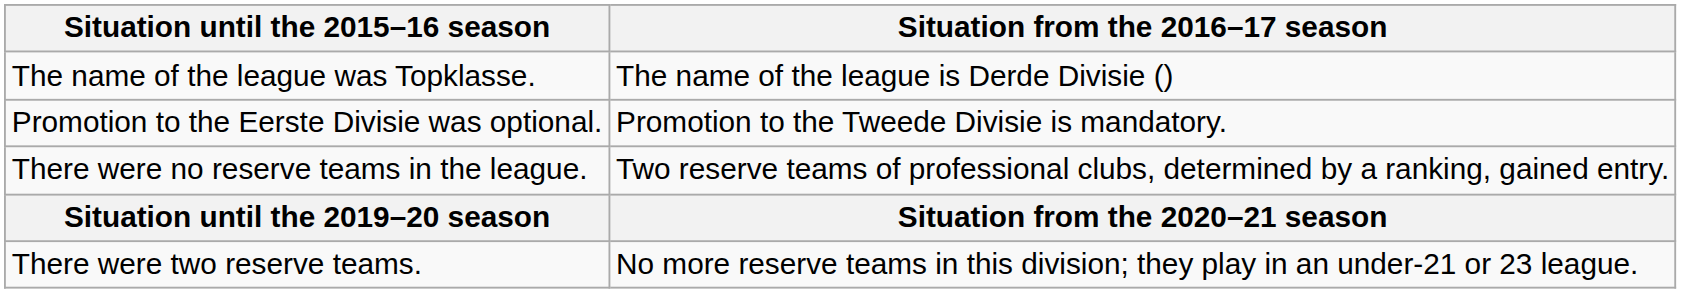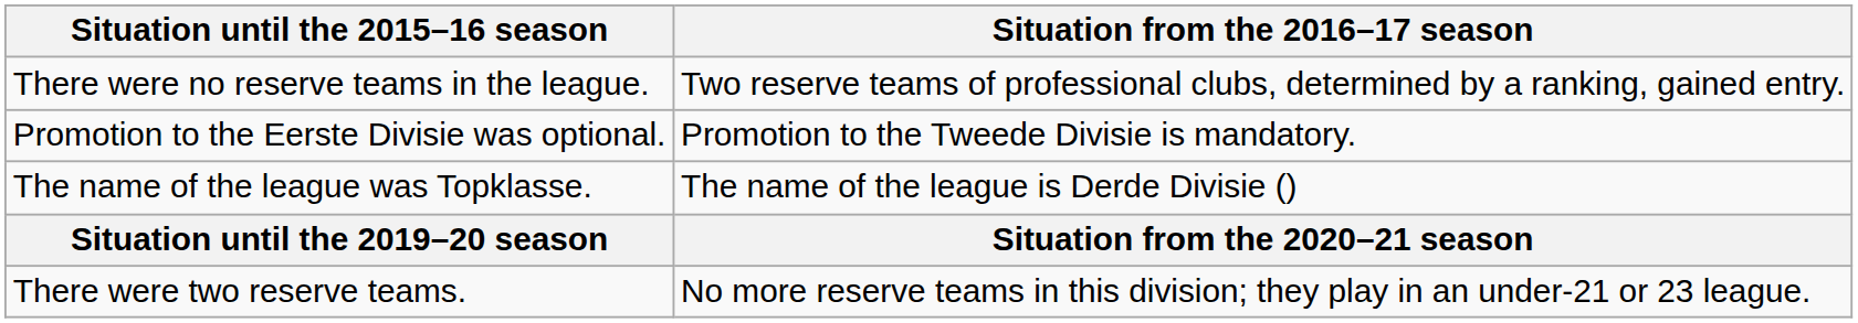rows swapped: The name of the league was Topklasse. <-> There were no reserve teams in the league.
